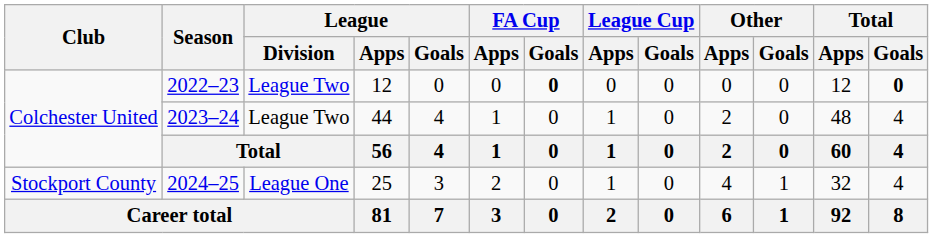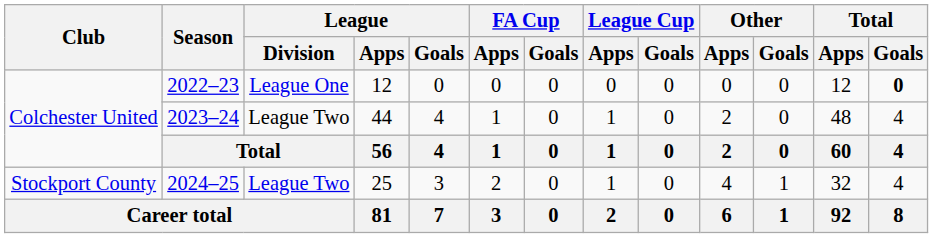2022–23 | League / Division: League Two -> League One
2022–23 | FA Cup / Goals: bold -> normal
2024–25 | League / Division: League One -> League Two
